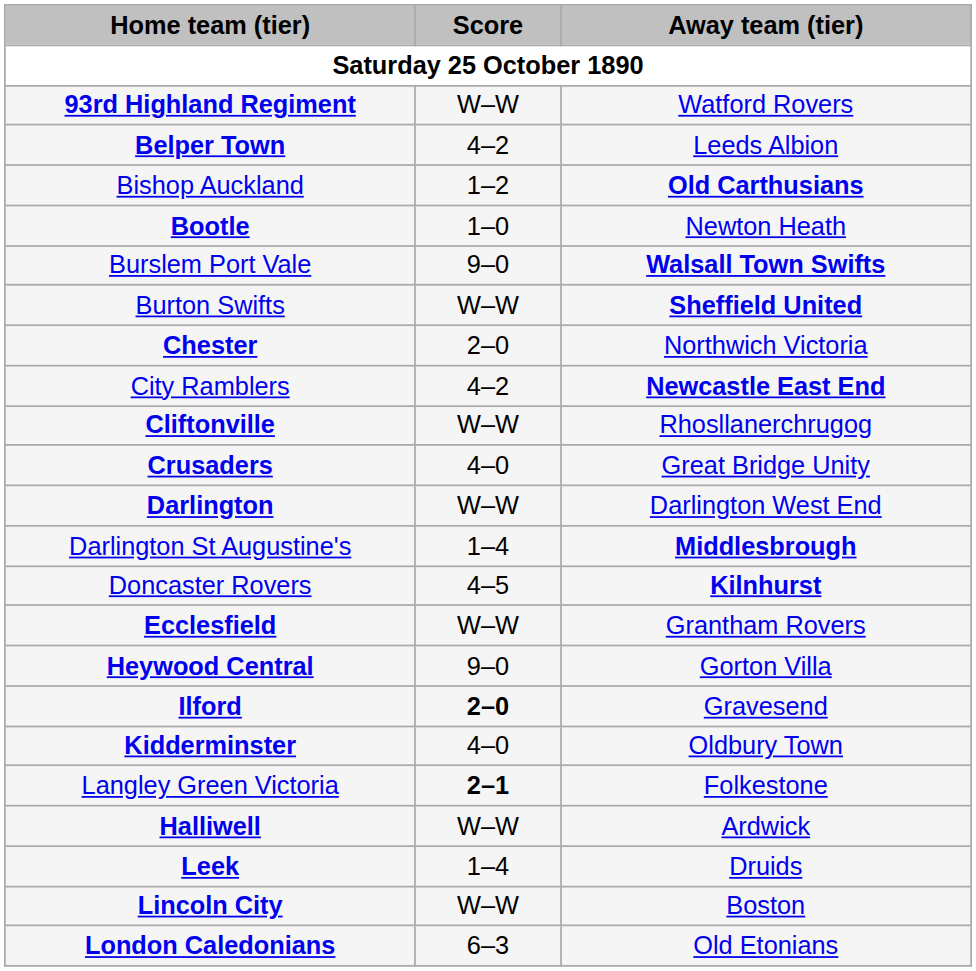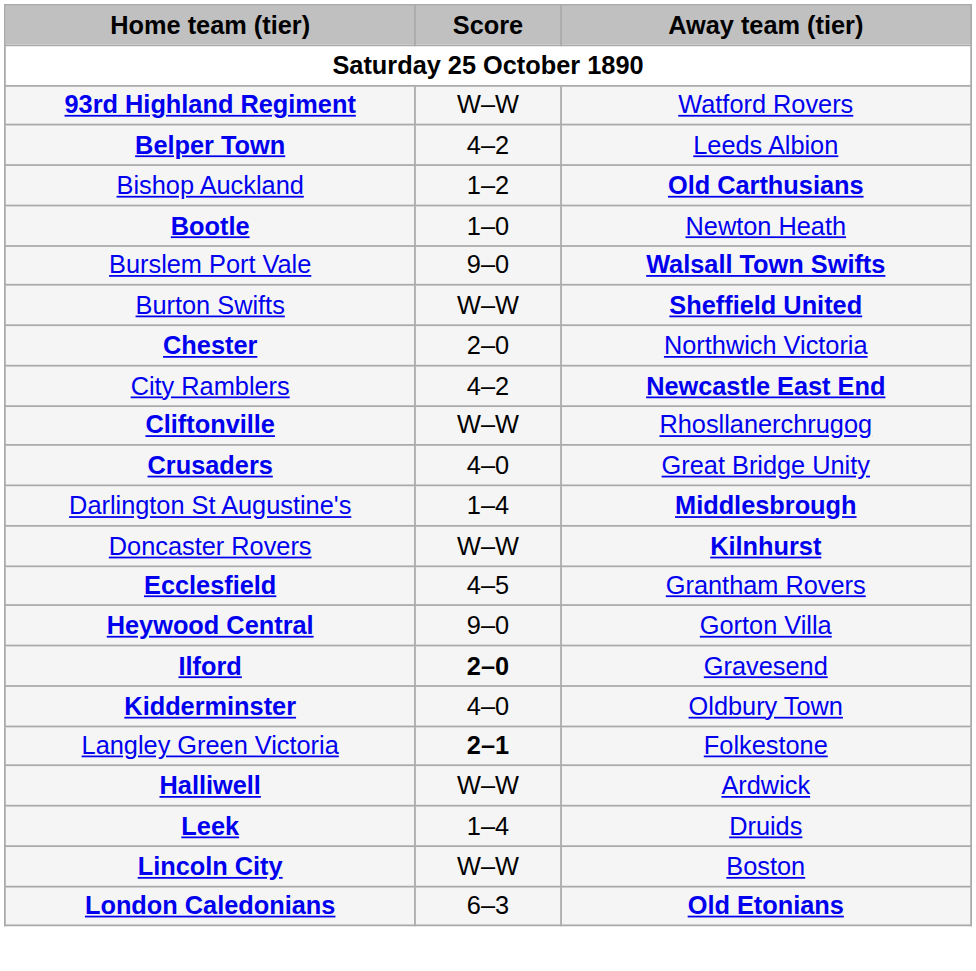- row: Darlington | W–W | Darlington West End
Doncaster Rovers | Score: 4–5 -> W–W
Ecclesfield | Score: W–W -> 4–5
London Caledonians | Away team (tier): normal -> bold
